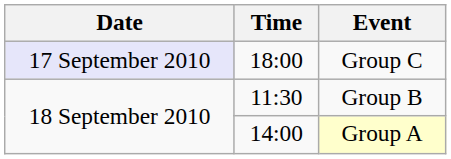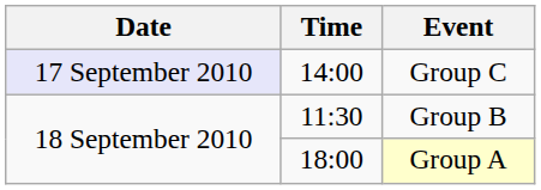Group C | Time: 18:00 -> 14:00
Group A | Time: 14:00 -> 18:00
